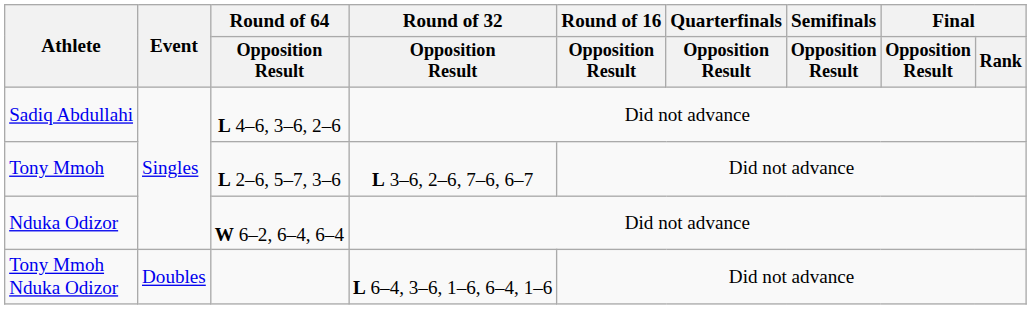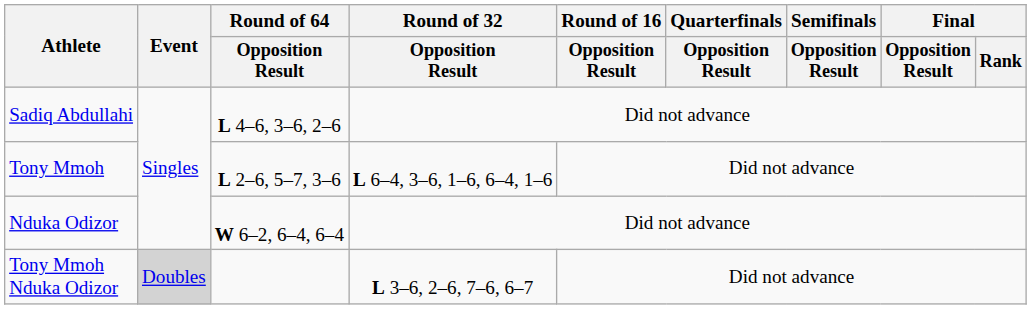Tony Mmoh | Round of 32 / Opposition Result: L 3–6, 2–6, 7–6, 6–7 -> L 6–4, 3–6, 1–6, 6–4, 1–6
Tony Mmoh Nduka Odizor | Event: no background -> lightgrey background
Tony Mmoh Nduka Odizor | Round of 32 / Opposition Result: L 6–4, 3–6, 1–6, 6–4, 1–6 -> L 3–6, 2–6, 7–6, 6–7
